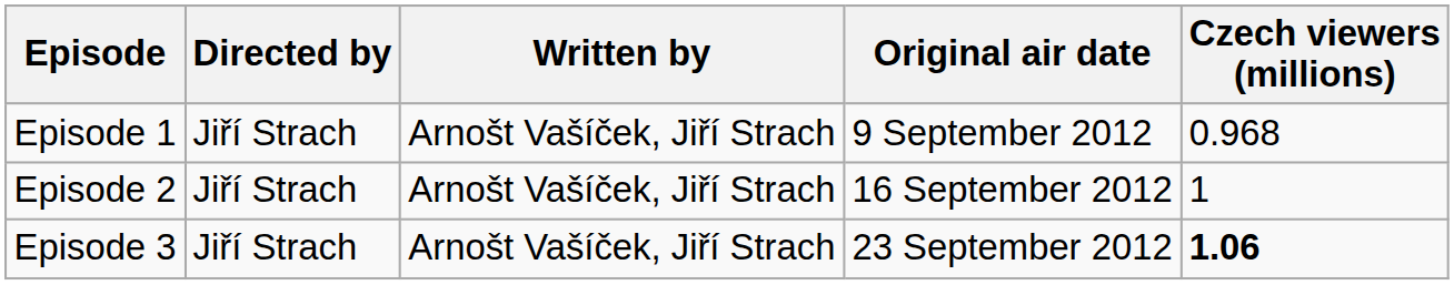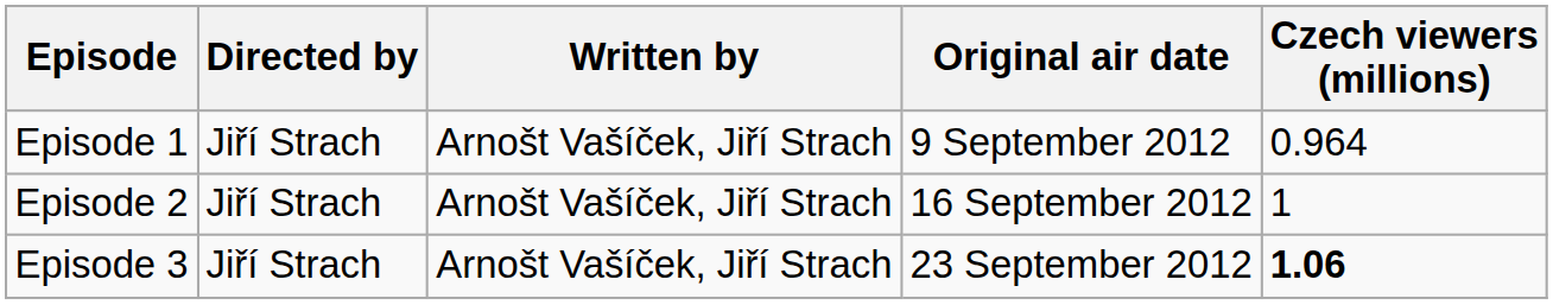Episode 1 | Czech viewers (millions): 0.968 -> 0.964
